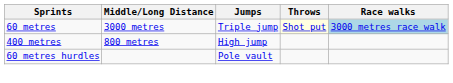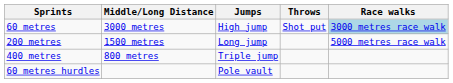60 metres | Jumps: Triple jump -> High jump
60 metres | Throws: lightyellow background -> no background
+ row: 200 metres | 1500 metres | Long jump | 5000 metres race walk
400 metres | Jumps: High jump -> Triple jump
